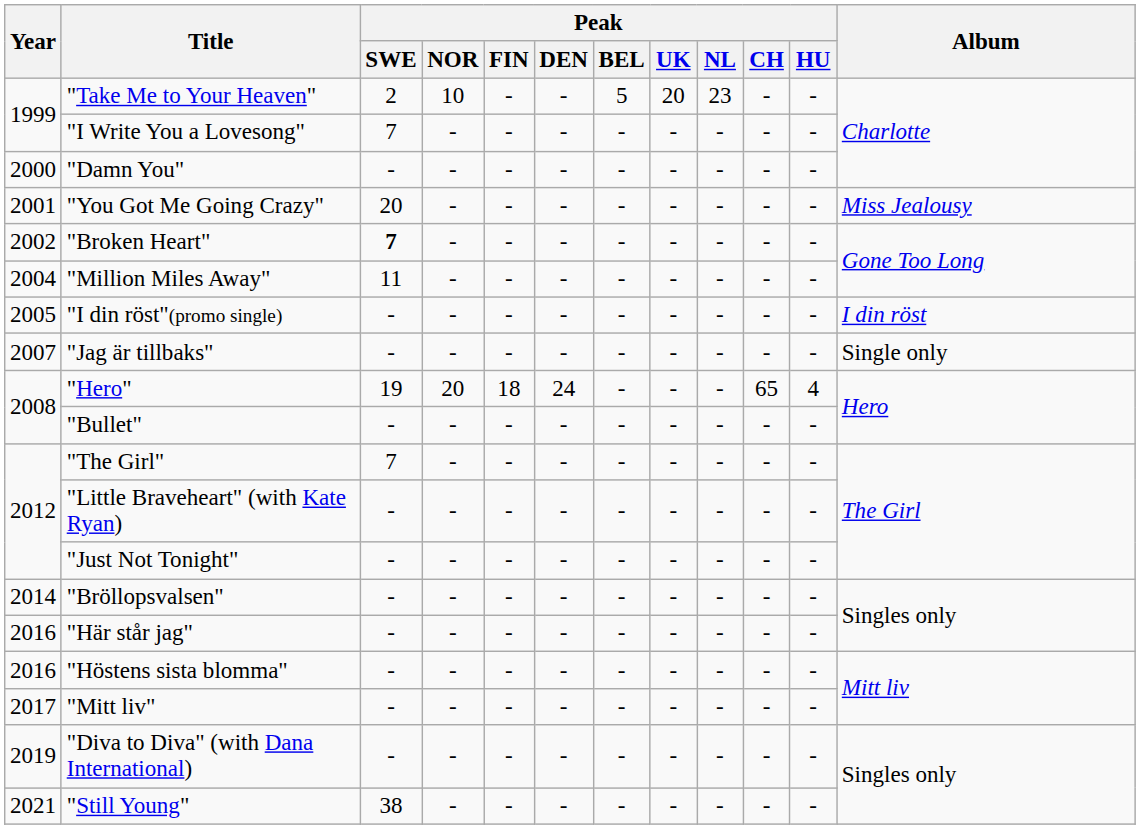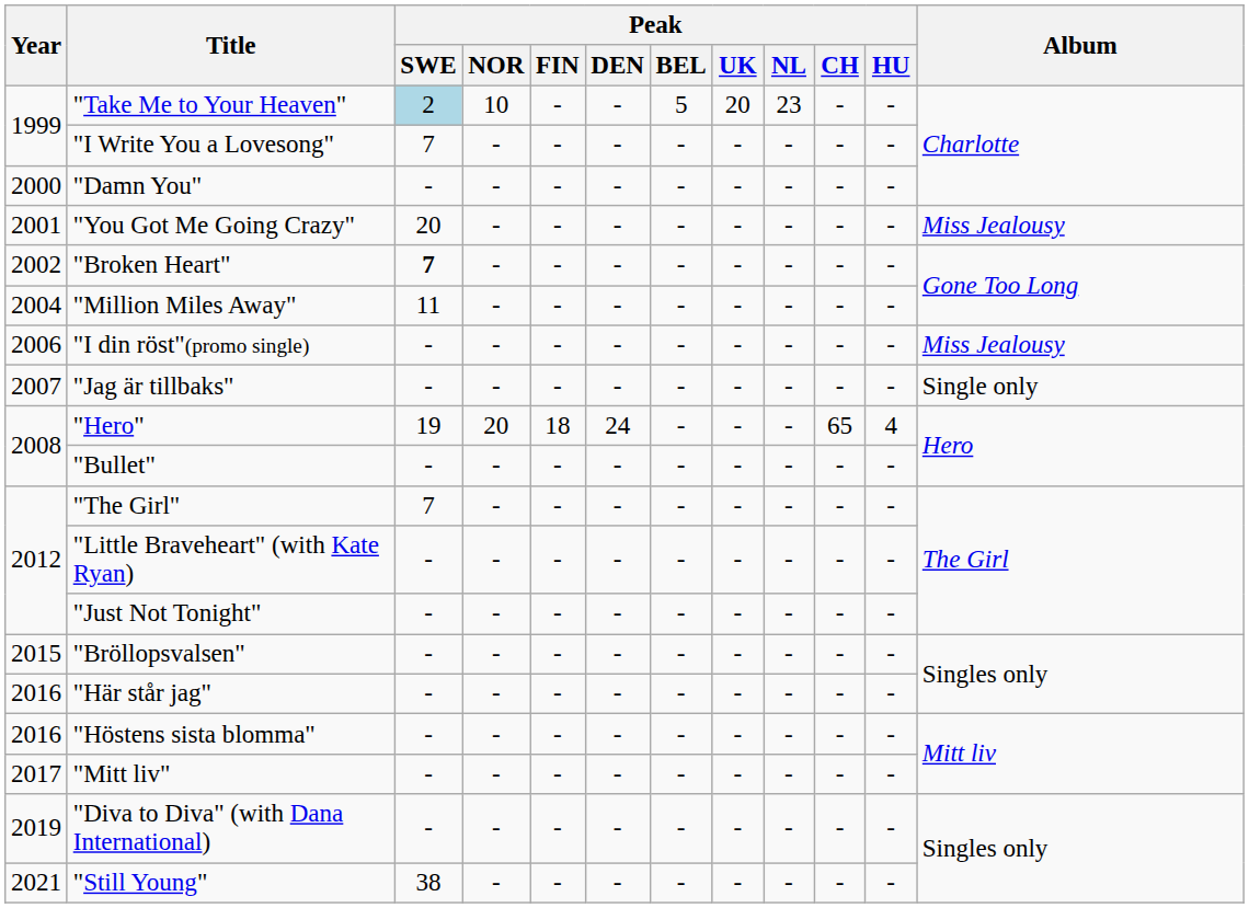"Take Me to Your Heaven" | Peak / SWE: no background -> lightblue background
"I din röst"(promo single) | Year: 2005 -> 2006
"I din röst"(promo single) | Album: I din röst -> Miss Jealousy
"Bröllopsvalsen" | Year: 2014 -> 2015
